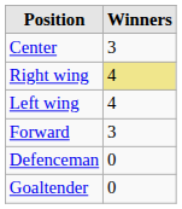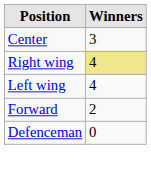Forward | Winners: 3 -> 2
- row: Goaltender | 0
